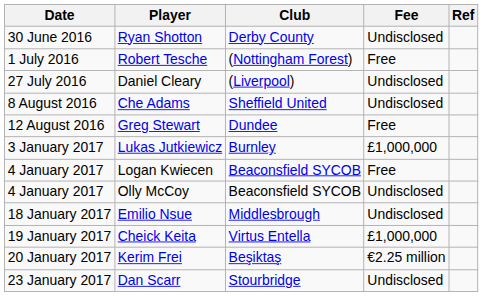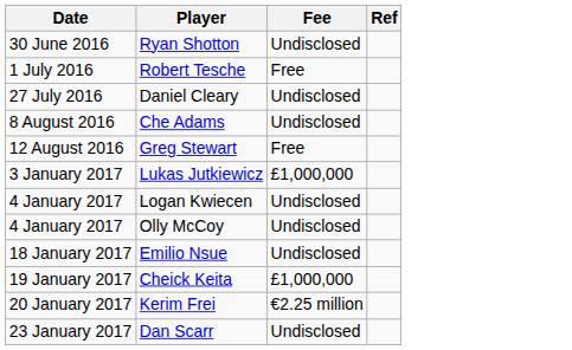- column: Club | Derby County | (Nottingham Forest) | (Liverpool) | Sheffield United | Dundee | Burnley | Beaconsfield SYCOB | Beaconsfield SYCOB | Middlesbrough | Virtus Entella | Beşiktaş | Stourbridge
Logan Kwiecen | Fee: Free -> Undisclosed
